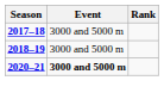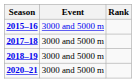+ row: 2015–16 | 3000 and 5000 m
2020–21 | Event: bold -> normal
